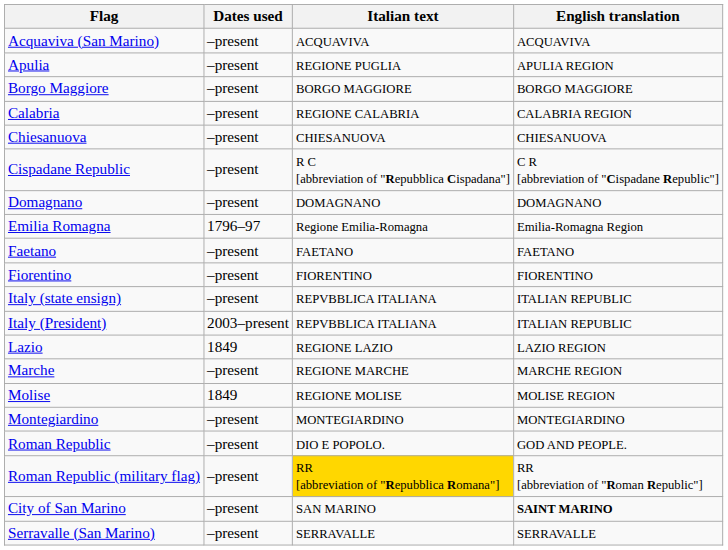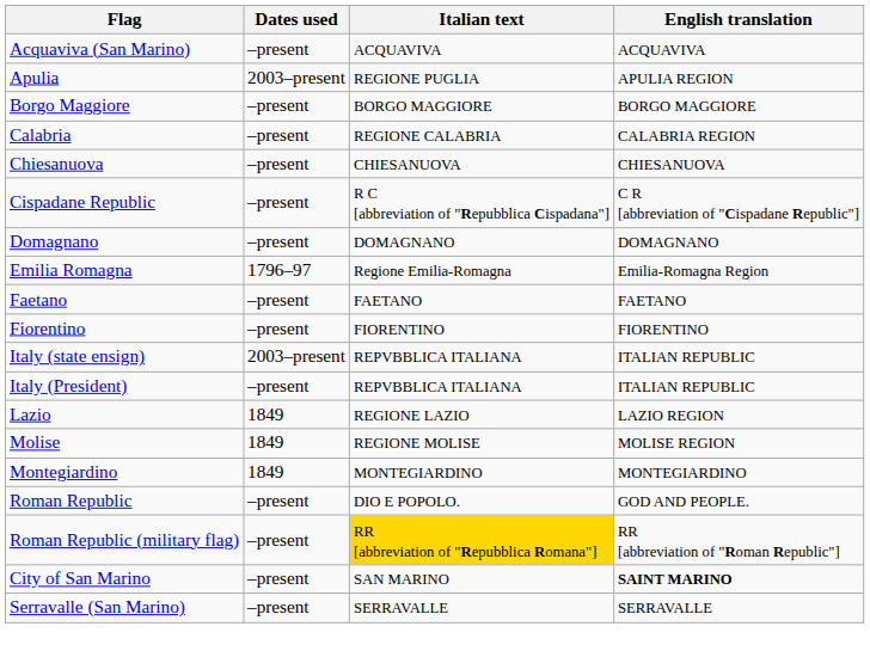Apulia | Dates used: –present -> 2003–present
Italy (state ensign) | Dates used: –present -> 2003–present
Italy (President) | Dates used: 2003–present -> –present
- row: Marche | –present | REGIONE MARCHE | MARCHE REGION
Montegiardino | Dates used: –present -> 1849
